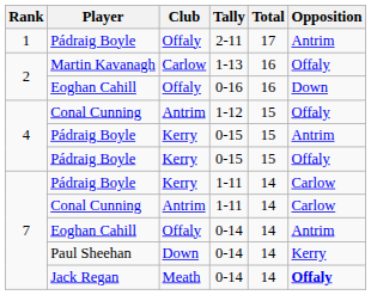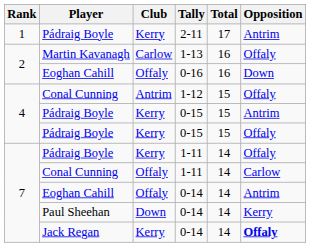2-11 | Club: Offaly -> Kerry
Pádraig Boyle / 1-11 | Opposition: Carlow -> Offaly
Conal Cunning / 1-11 | Club: Antrim -> Offaly
Jack Regan / 0-14 | Club: Meath -> Kerry
